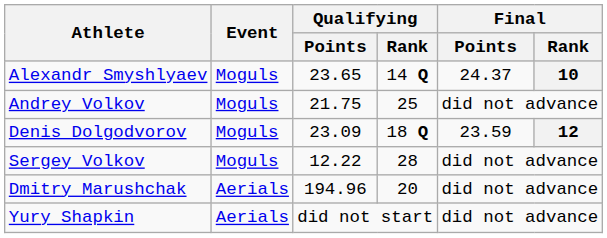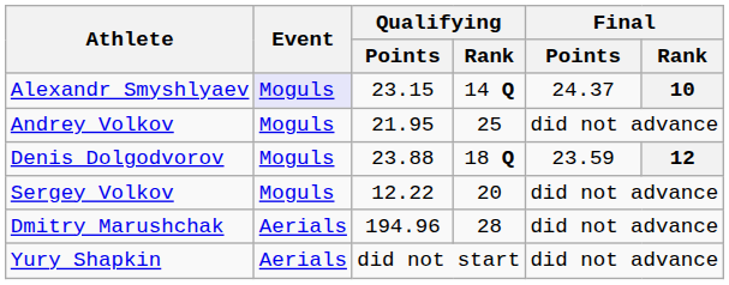Alexandr Smyshlyaev | Event: no background -> lavender background
Alexandr Smyshlyaev | Qualifying / Points: 23.65 -> 23.15
Andrey Volkov | Qualifying / Points: 21.75 -> 21.95
Denis Dolgodvorov | Qualifying / Points: 23.09 -> 23.88
Sergey Volkov | Qualifying / Rank: 28 -> 20
Dmitry Marushchak | Qualifying / Rank: 20 -> 28
